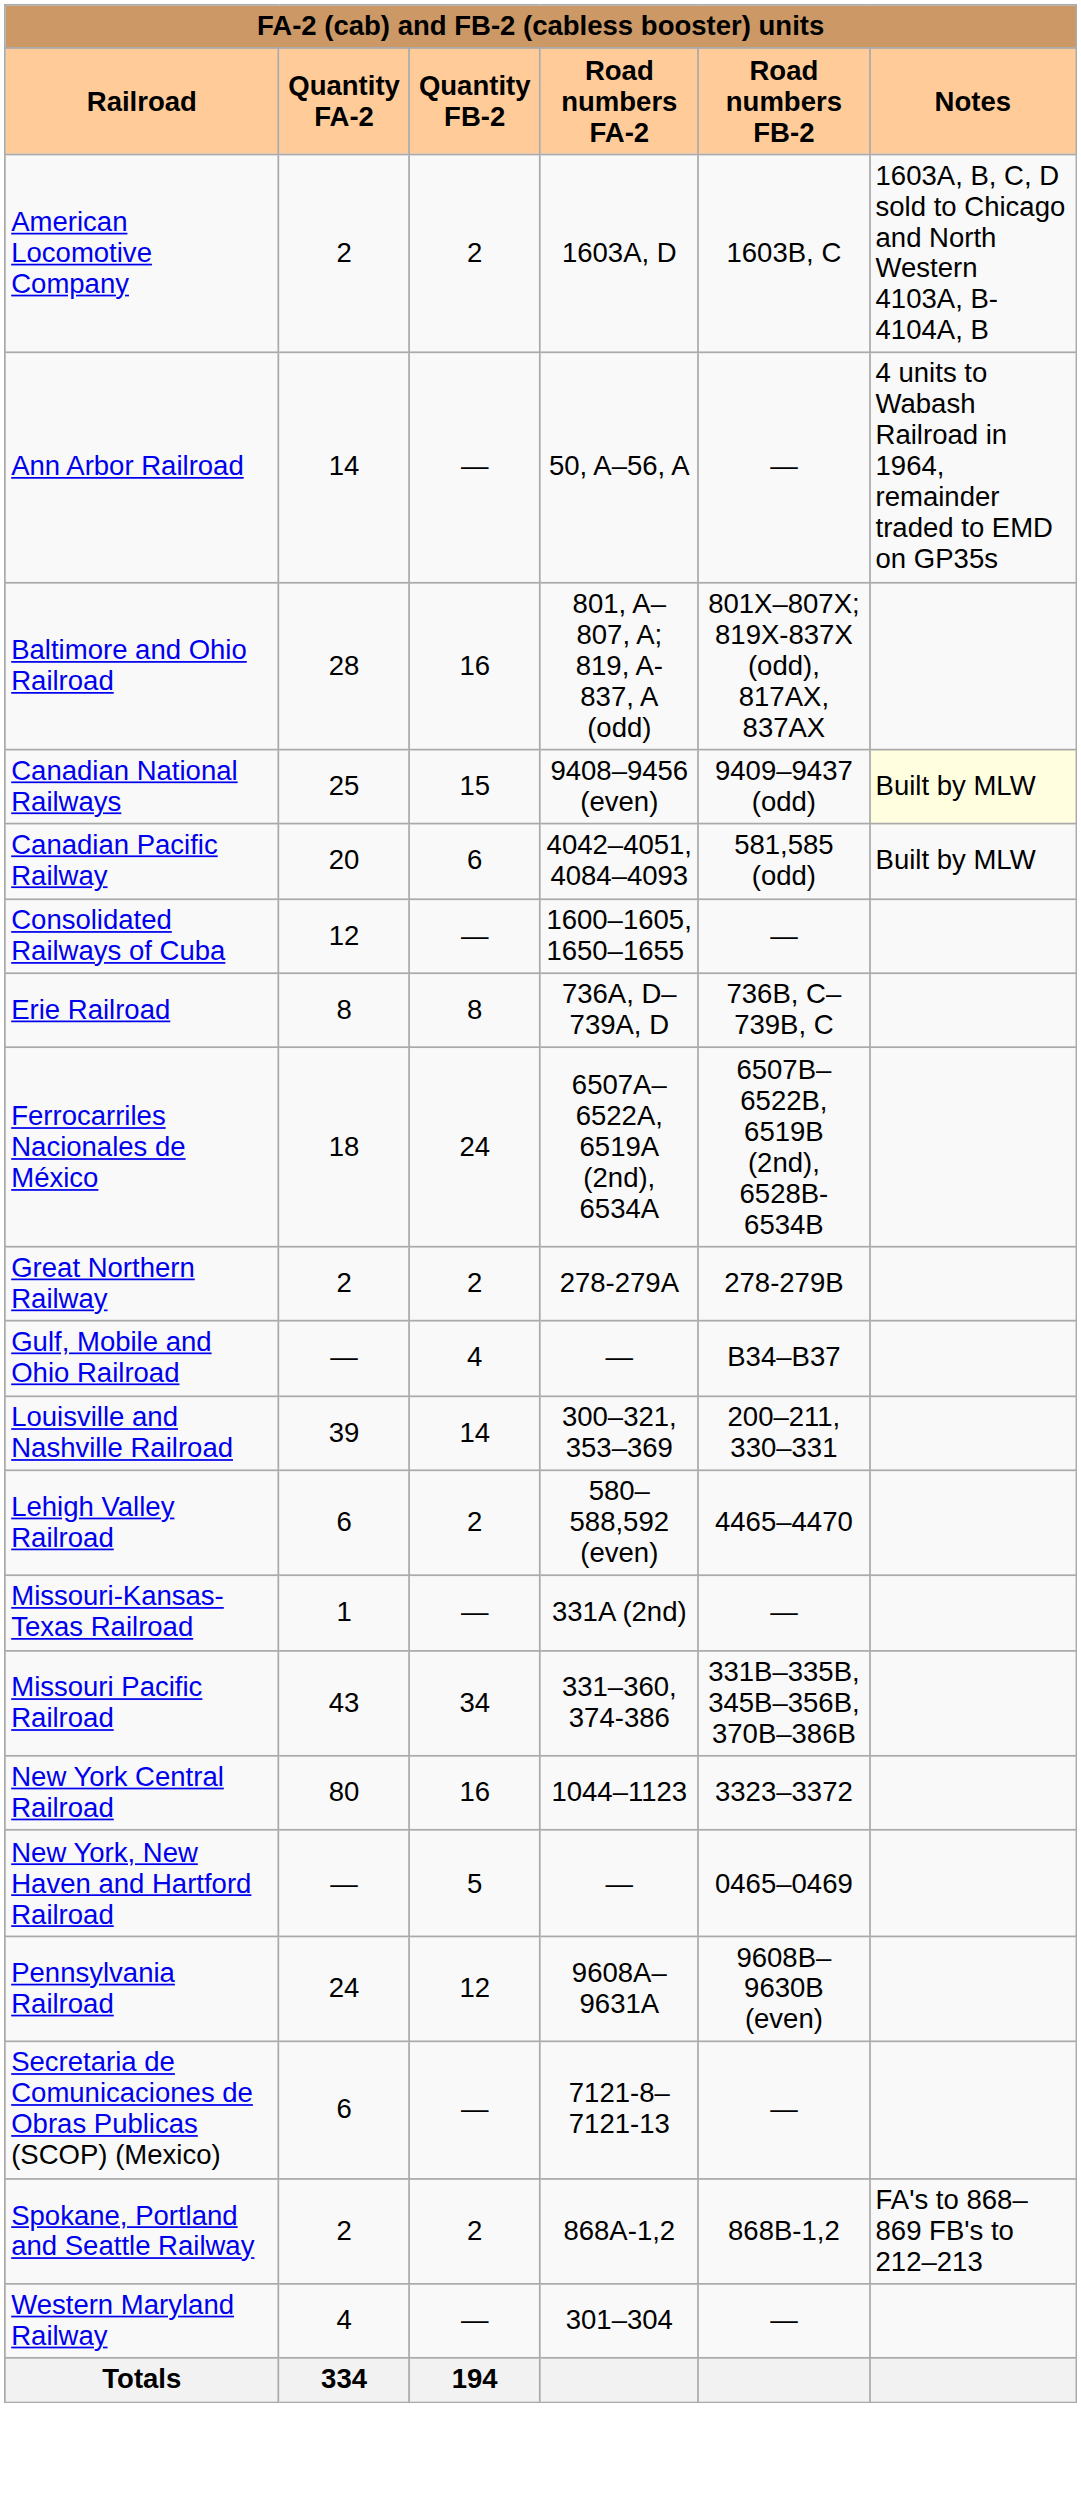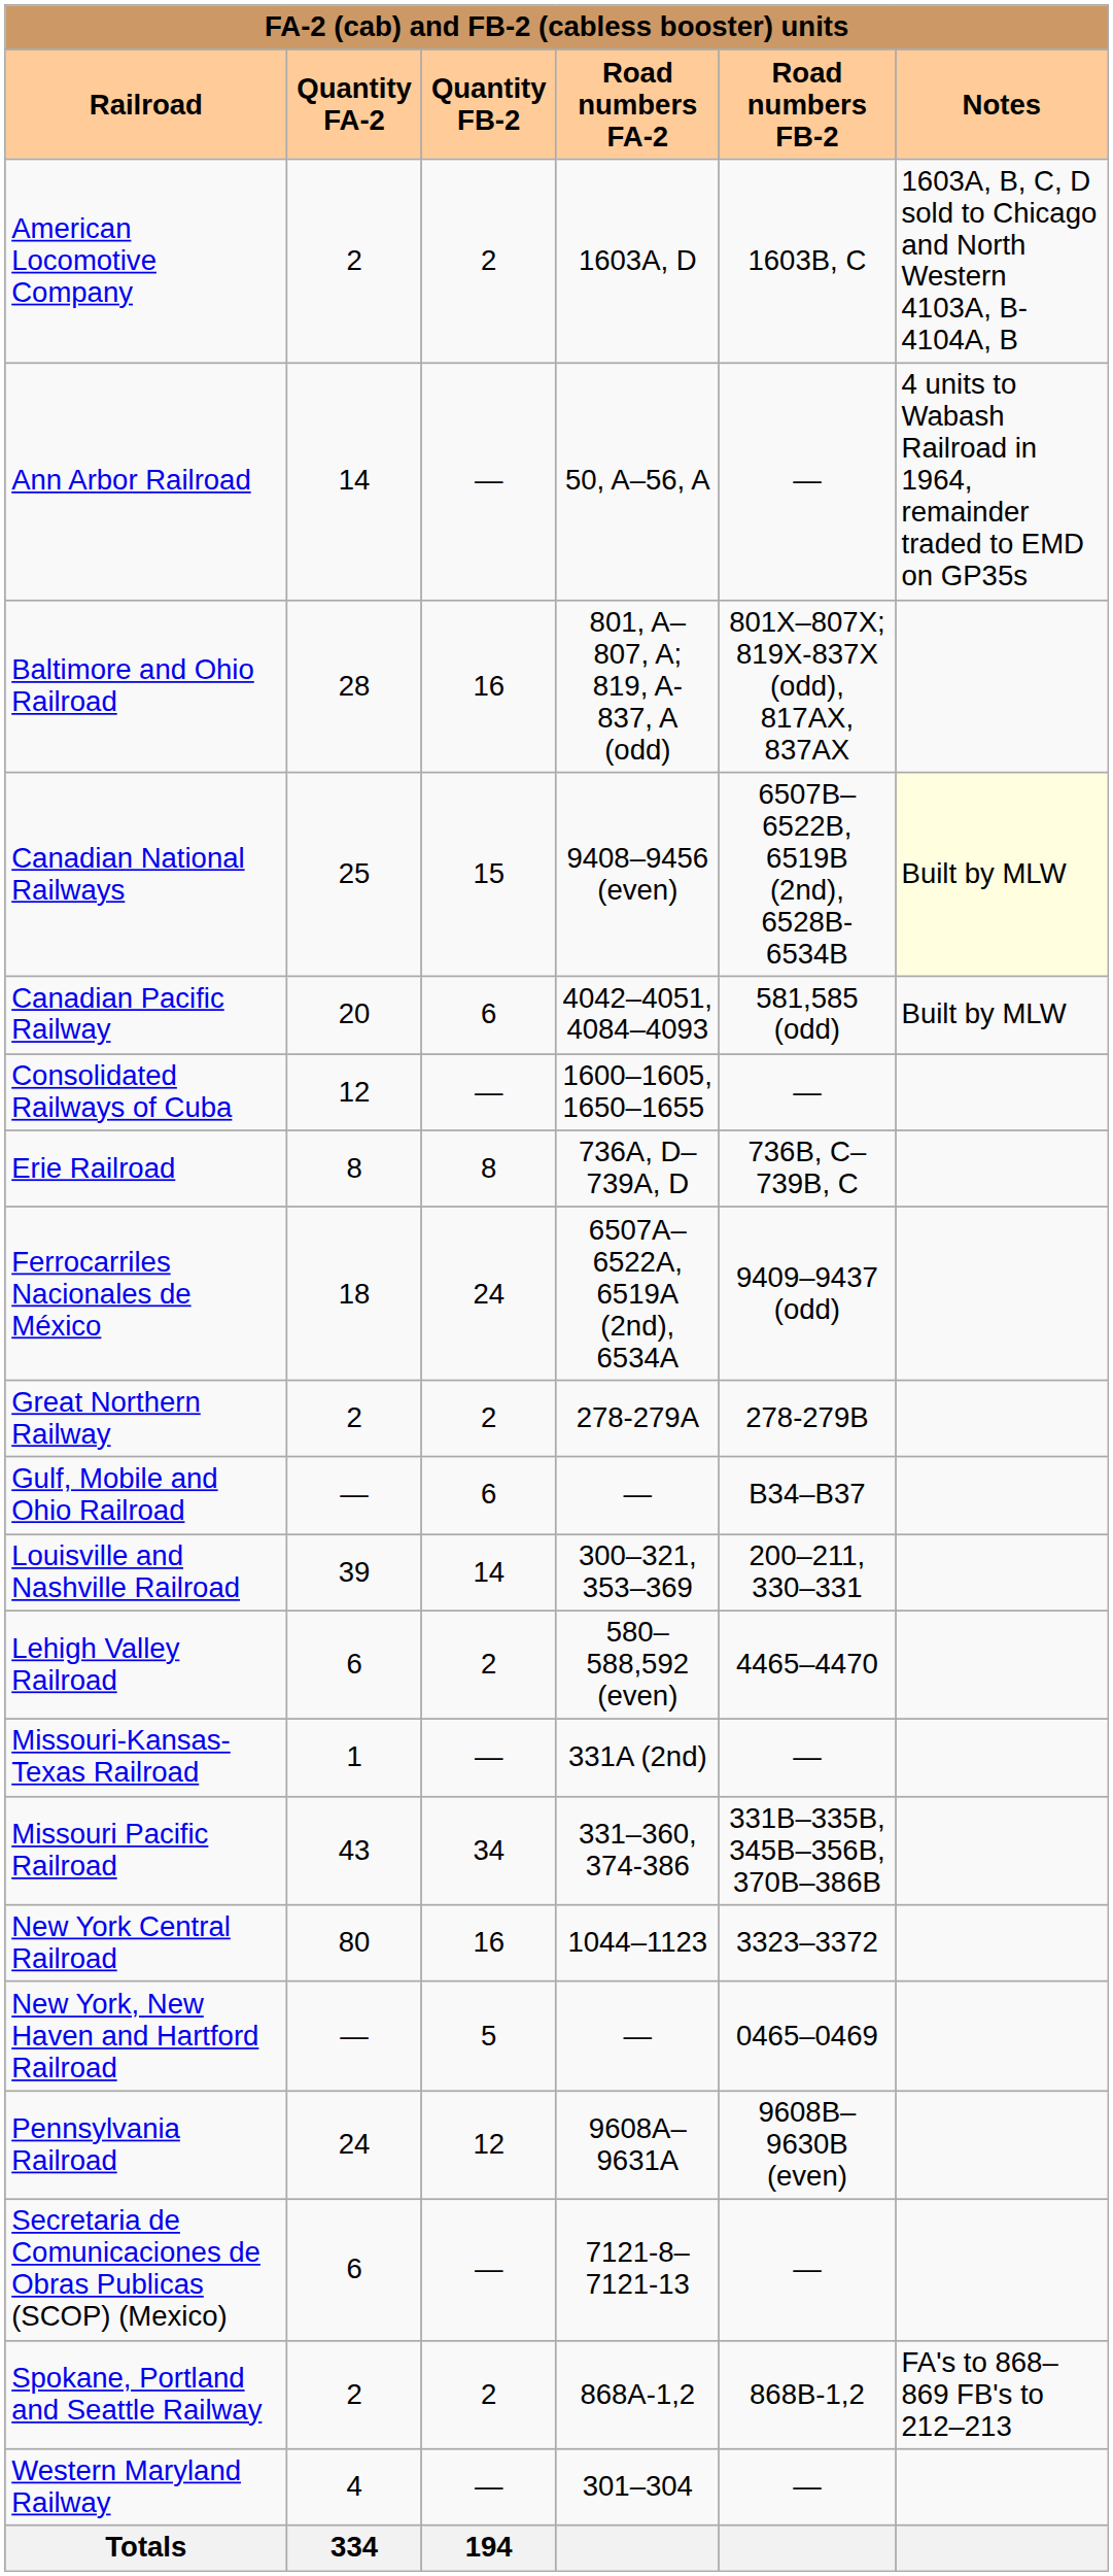Canadian National Railways | Road numbers FB-2: 9409–9437 (odd) -> 6507B–6522B, 6519B (2nd), 6528B-6534B
Ferrocarriles Nacionales de México | Road numbers FB-2: 6507B–6522B, 6519B (2nd), 6528B-6534B -> 9409–9437 (odd)
Gulf, Mobile and Ohio Railroad | Quantity FB-2: 4 -> 6
